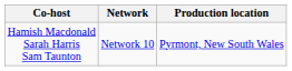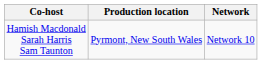columns swapped: Production location <-> Network
